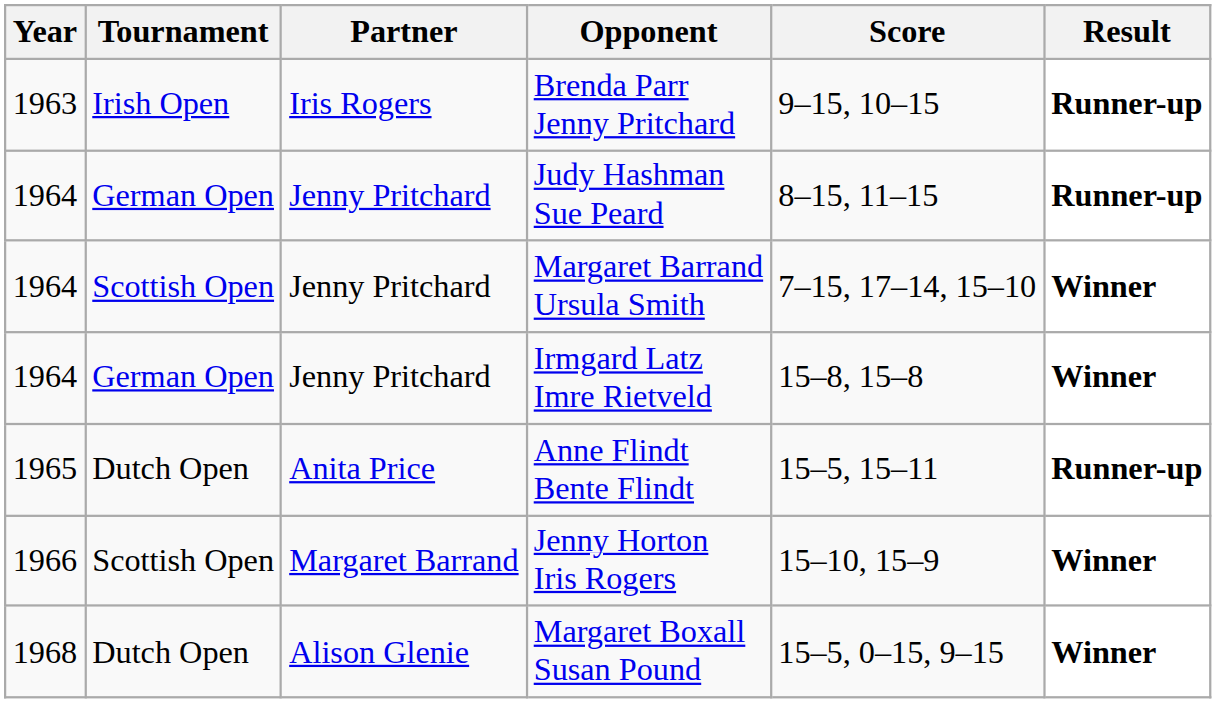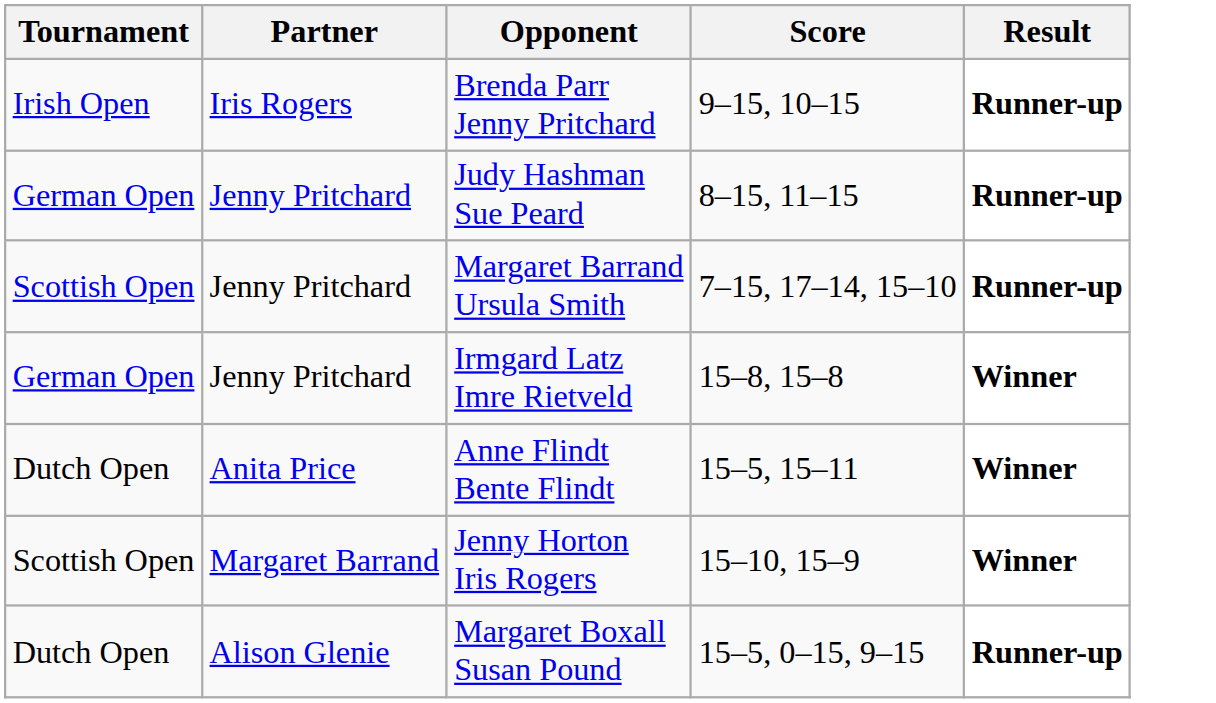- column: Year | 1963 | 1964 | 1964 | 1964 | 1965 | 1966 | 1968
Margaret Barrand Ursula Smith | Result: Winner -> Runner-up
Anne Flindt Bente Flindt | Result: Runner-up -> Winner
Margaret Boxall Susan Pound | Result: Winner -> Runner-up
